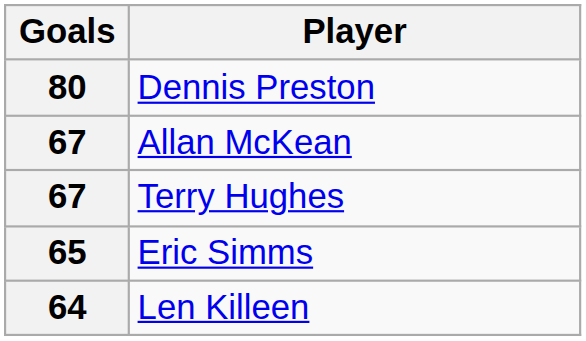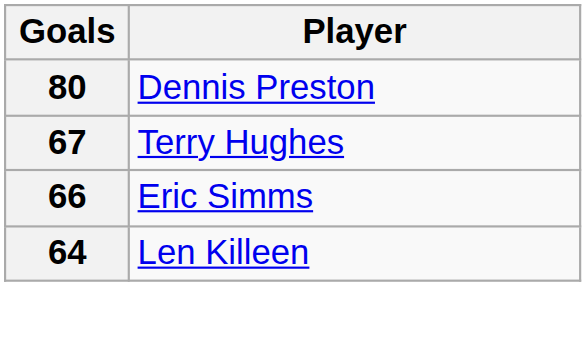- row: 67 | Allan McKean
Eric Simms | Goals: 65 -> 66
